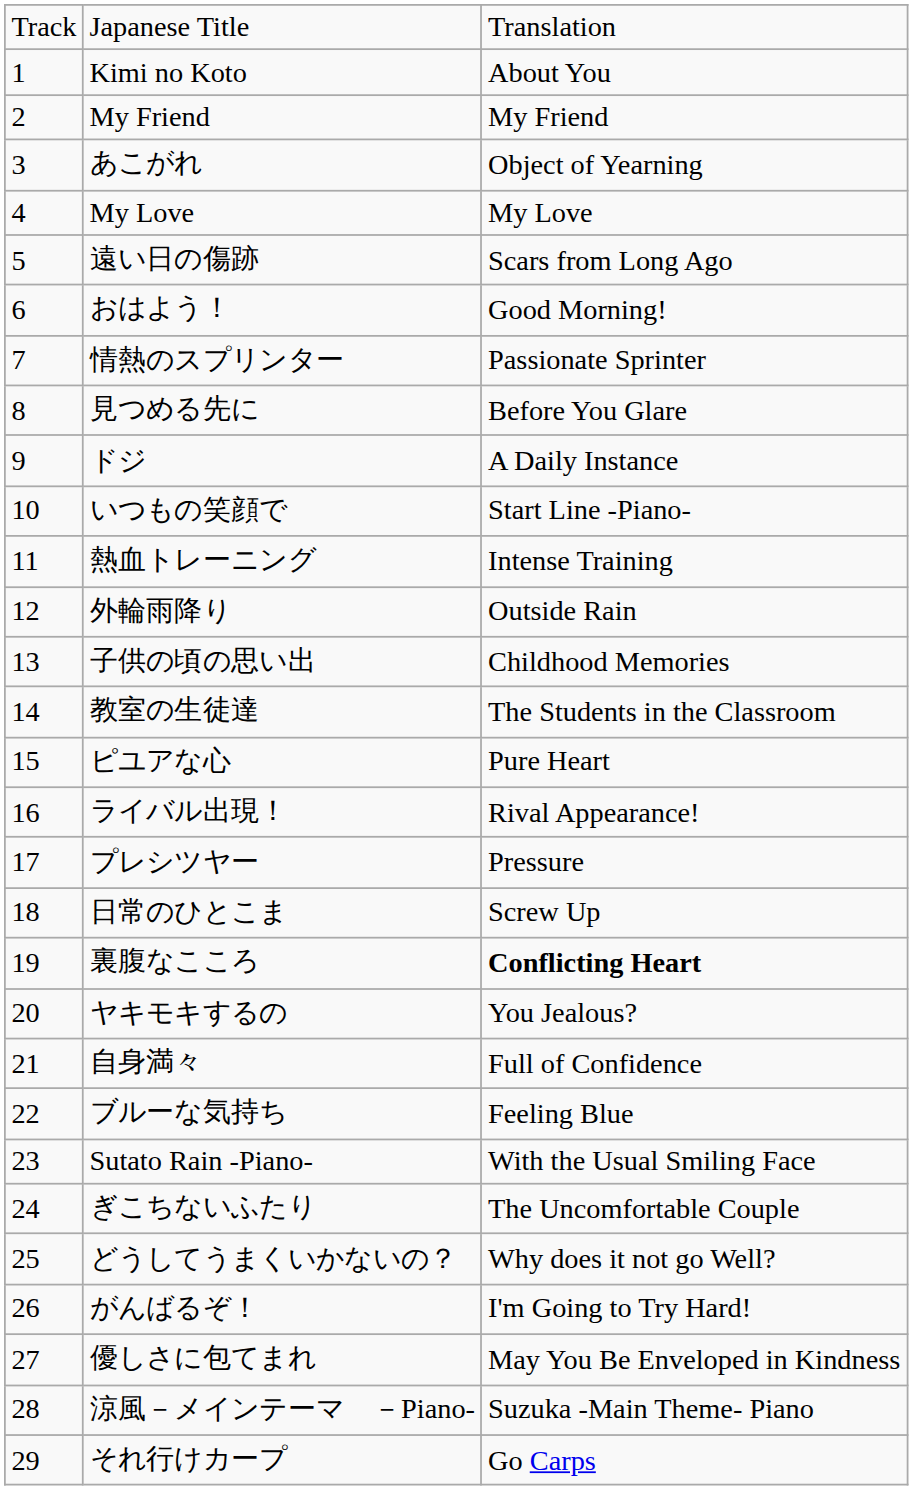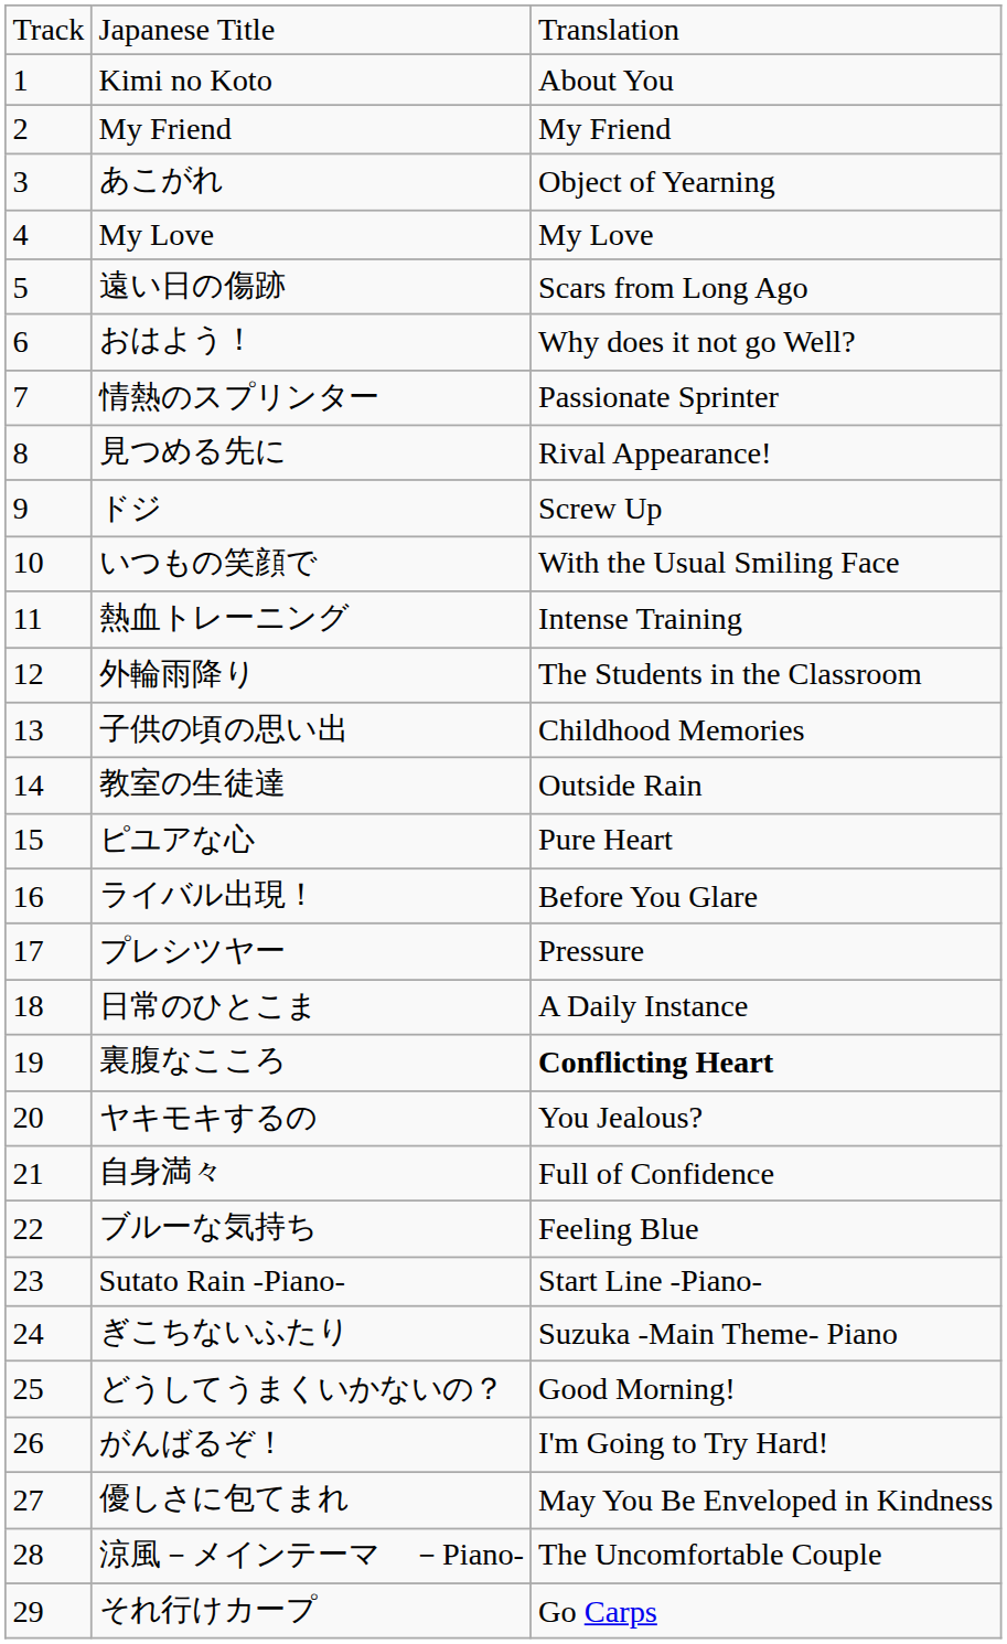おはよう！ | column 3: Good Morning! -> Why does it not go Well?
見つめる先に | column 3: Before You Glare -> Rival Appearance!
ドジ | column 3: A Daily Instance -> Screw Up
いつもの笑顔で | column 3: Start Line -Piano- -> With the Usual Smiling Face
外輪雨降り | column 3: Outside Rain -> The Students in the Classroom
教室の生徒達 | column 3: The Students in the Classroom -> Outside Rain
ライバル出現！ | column 3: Rival Appearance! -> Before You Glare
日常のひとこま | column 3: Screw Up -> A Daily Instance
Sutato Rain -Piano- | column 3: With the Usual Smiling Face -> Start Line -Piano-
ぎこちないふたり | column 3: The Uncomfortable Couple -> Suzuka -Main Theme- Piano
どうしてうまくいかないの？ | column 3: Why does it not go Well? -> Good Morning!
涼風－メインテーマ －Piano- | column 3: Suzuka -Main Theme- Piano -> The Uncomfortable Couple
